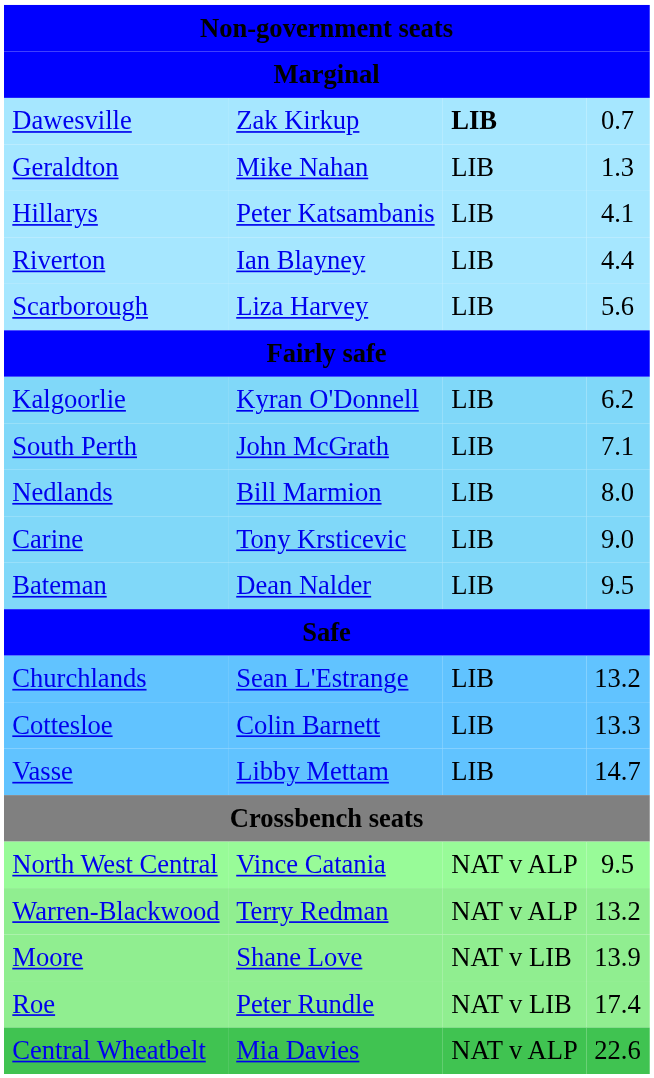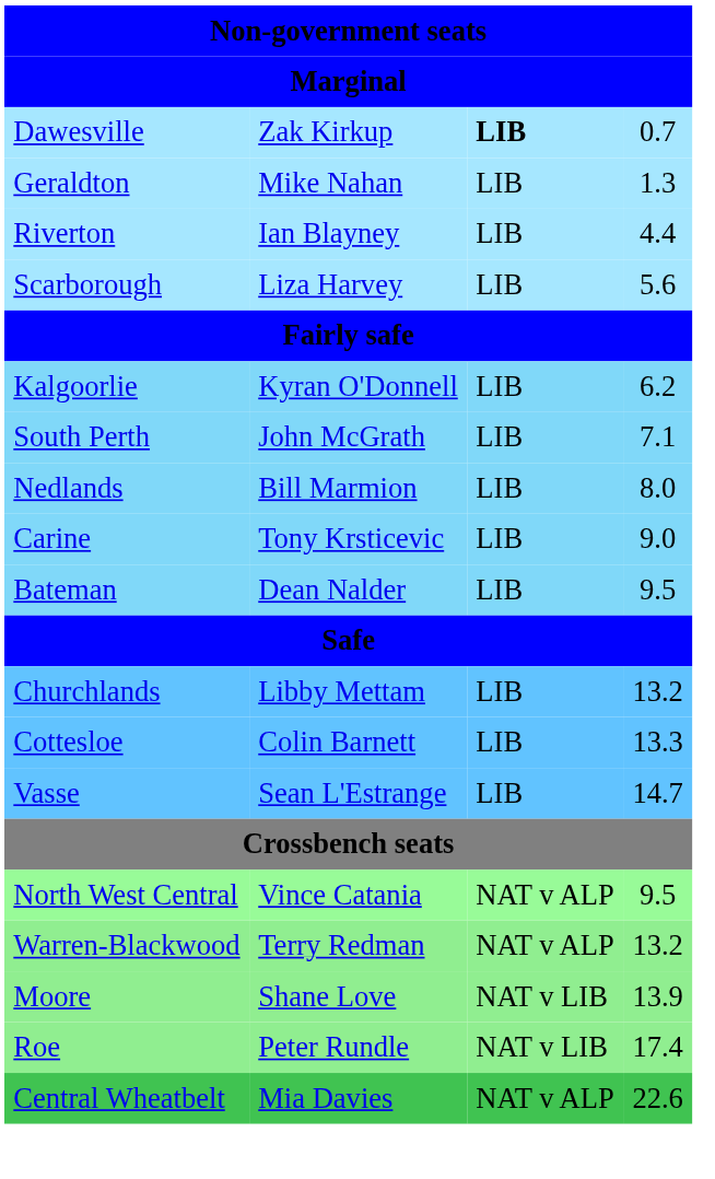- row: Hillarys | Peter Katsambanis | LIB | 4.1
Churchlands | column 2: Sean L'Estrange -> Libby Mettam
Vasse | column 2: Libby Mettam -> Sean L'Estrange
